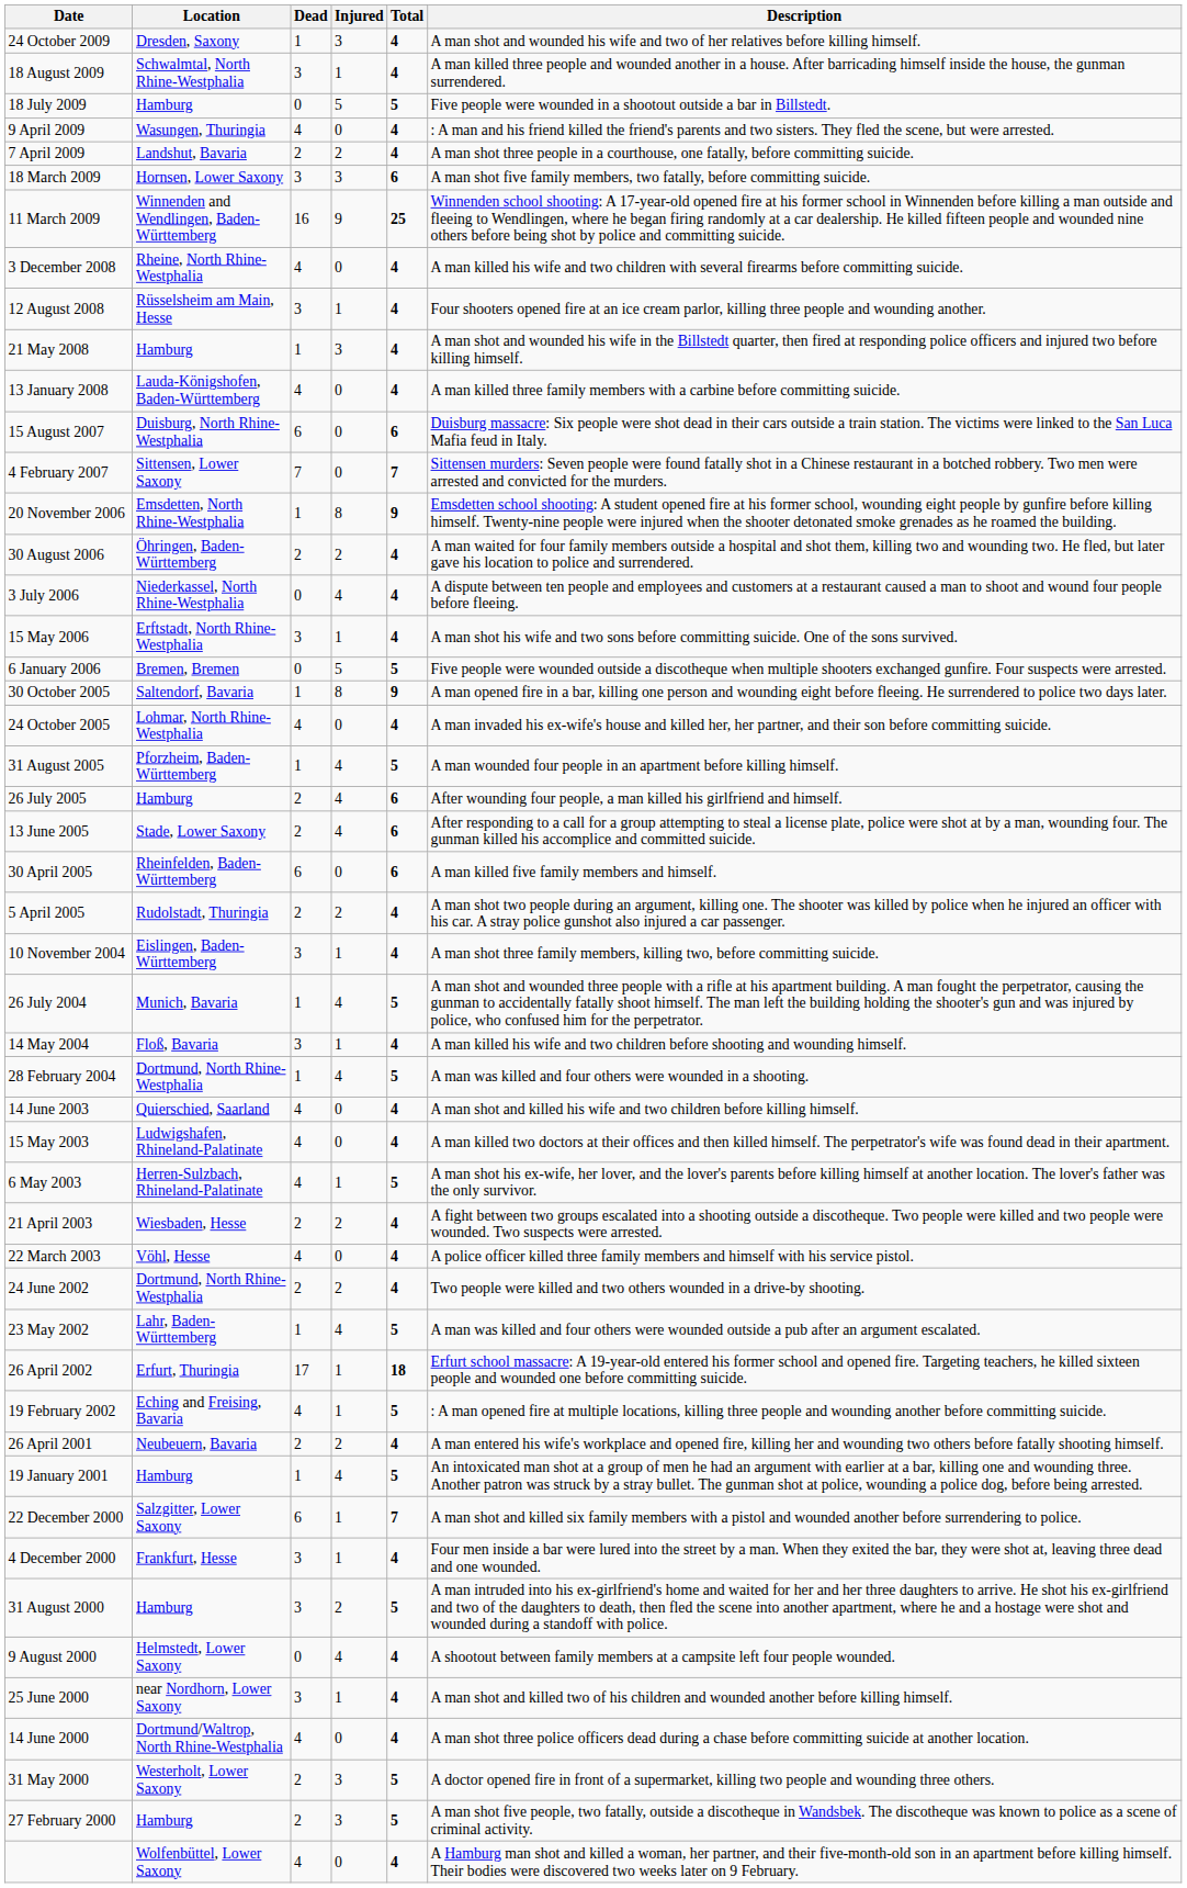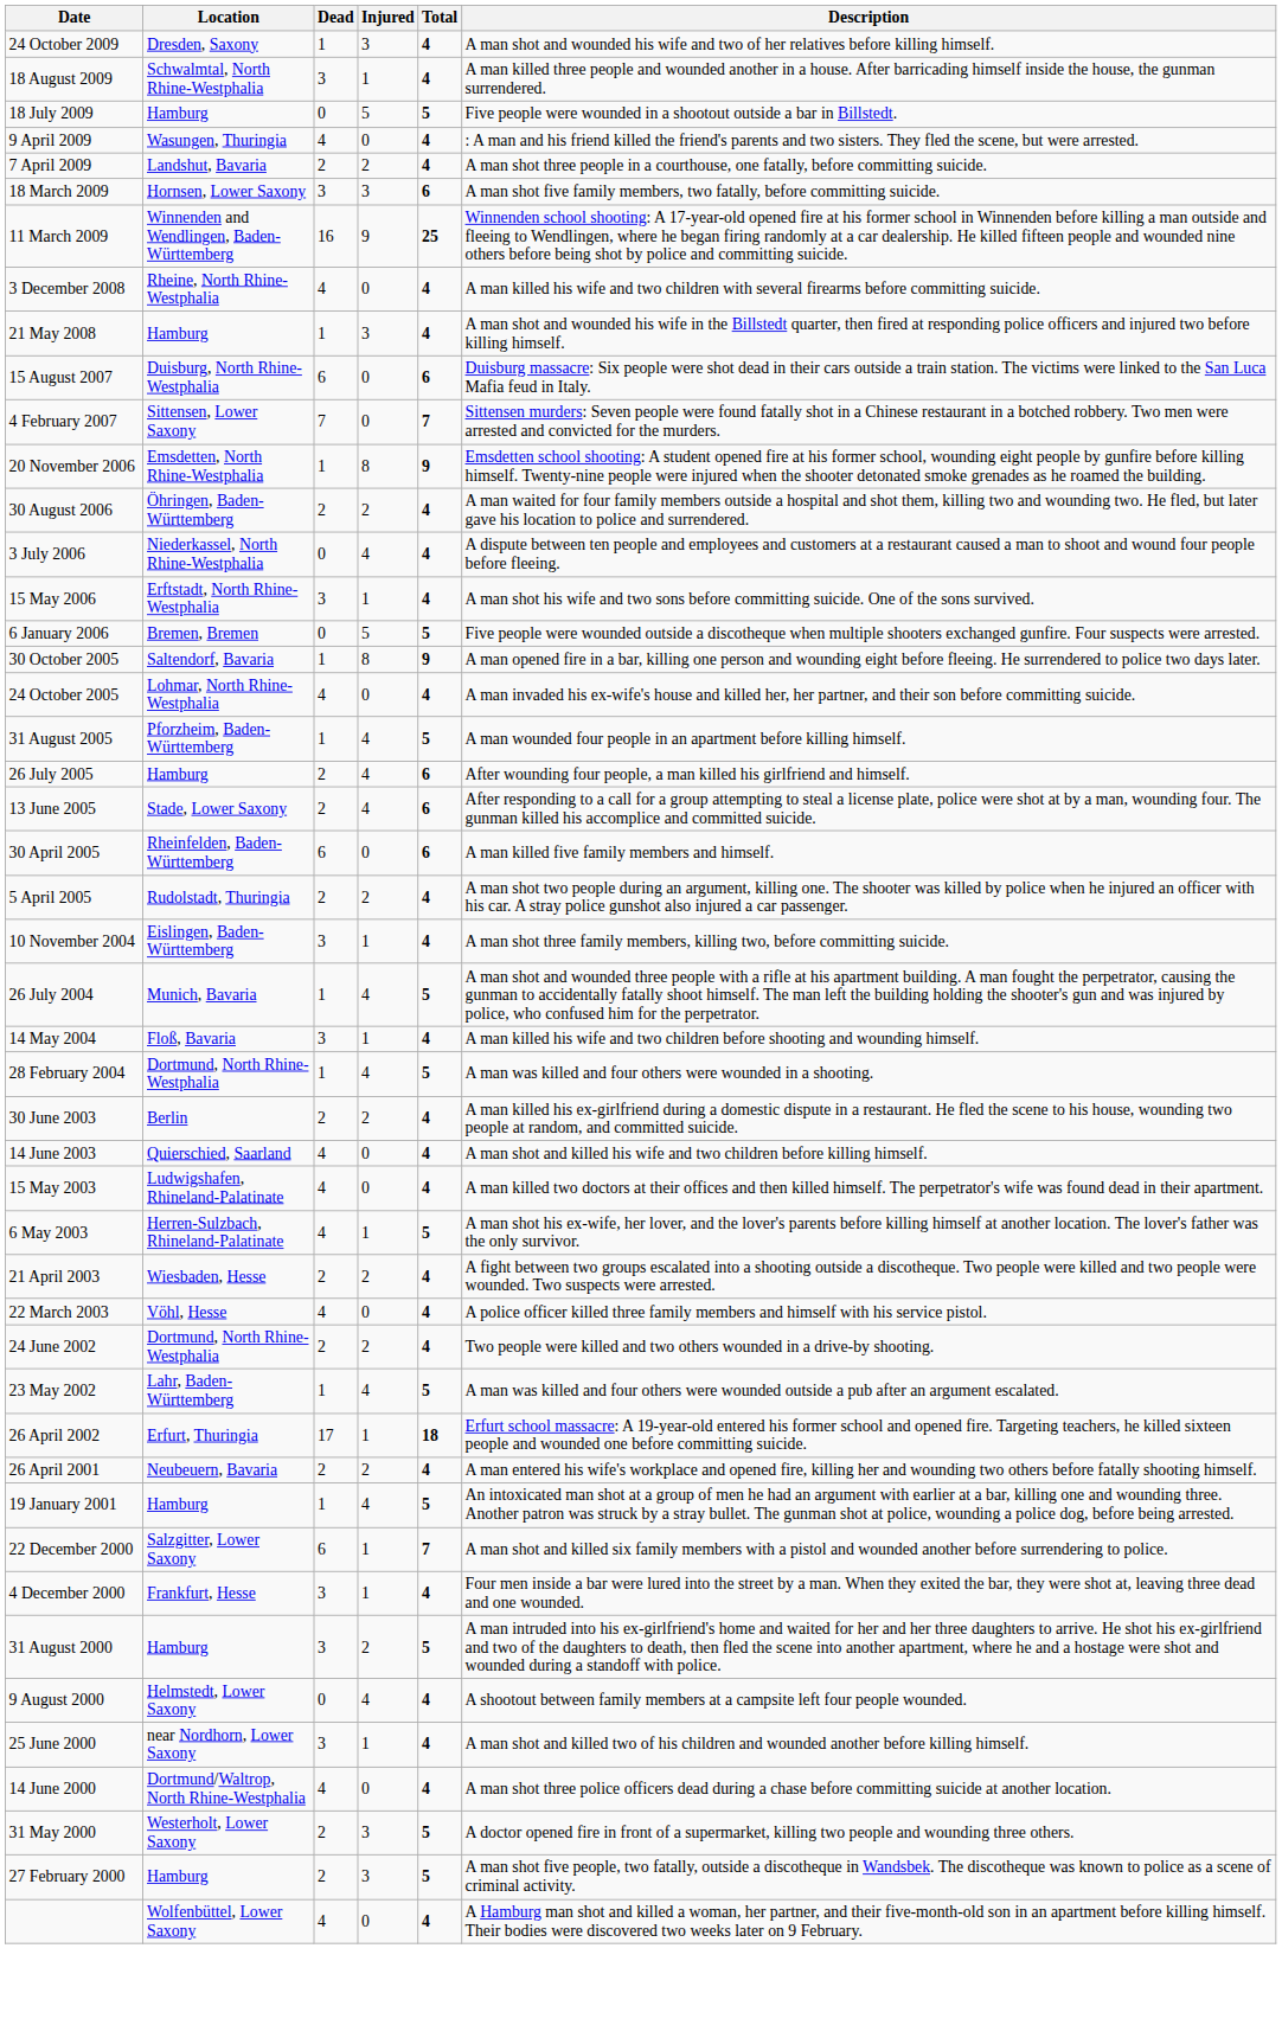- row: 12 August 2008 | Rüsselsheim am Main, Hesse | 3 | 1 | 4 | Four shooters opened fire at an ice cream parlor, killing three people and wounding another.
- row: 13 January 2008 | Lauda-Königshofen, Baden-Württemberg | 4 | 0 | 4 | A man killed three family members with a carbine before committing suicide.
+ row: 30 June 2003 | Berlin | 2 | 2 | 4 | A man killed his ex-girlfriend during a domestic dispute in a restaurant. He fled the scene to his house, wounding two people at random, and committed suicide.
- row: 19 February 2002 | Eching and Freising, Bavaria | 4 | 1 | 5 | : A man opened fire at multiple locations, killing three people and wounding another before committing suicide.
